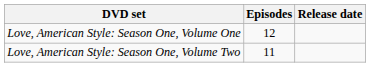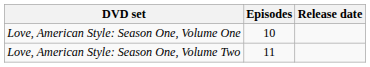Love, American Style: Season One, Volume One | Episodes: 12 -> 10
